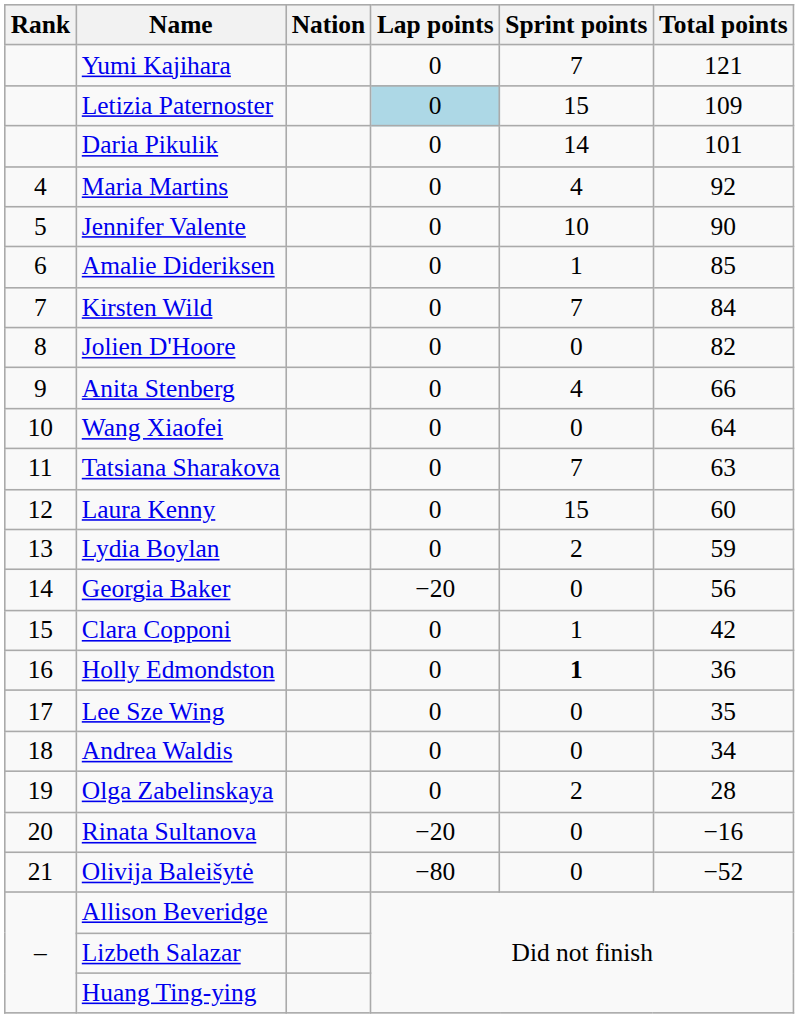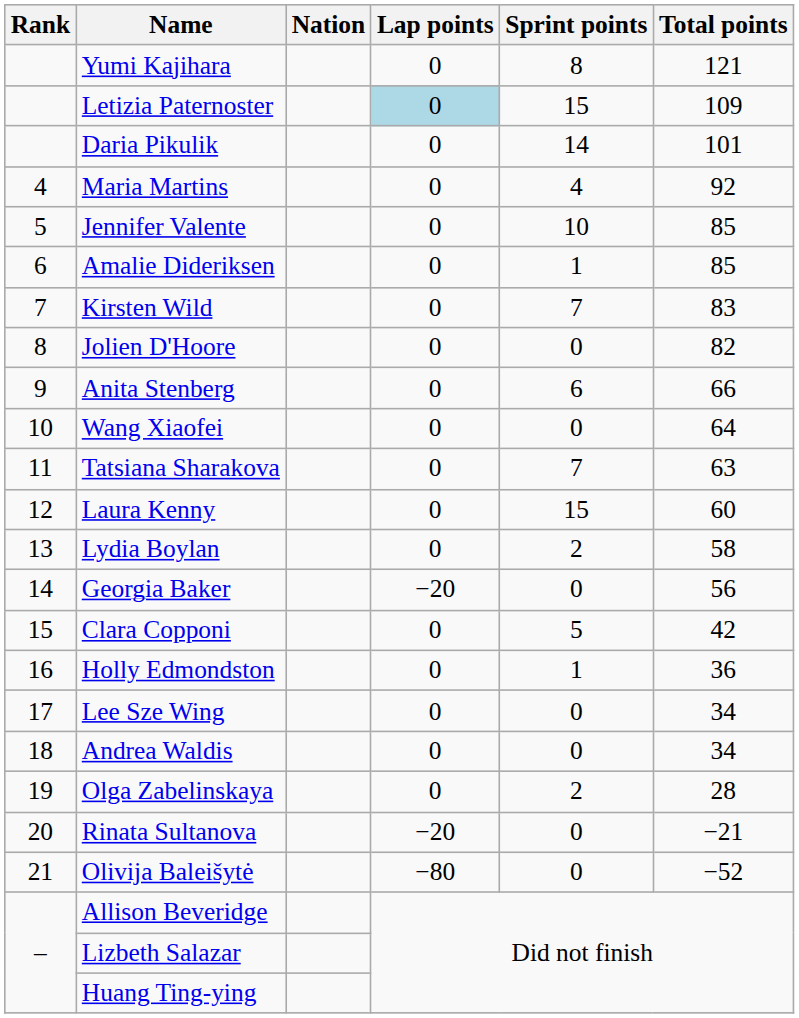Yumi Kajihara | Sprint points: 7 -> 8
Jennifer Valente | Total points: 90 -> 85
Kirsten Wild | Total points: 84 -> 83
Anita Stenberg | Sprint points: 4 -> 6
Lydia Boylan | Total points: 59 -> 58
Clara Copponi | Sprint points: 1 -> 5
Holly Edmondston | Sprint points: bold -> normal
Lee Sze Wing | Total points: 35 -> 34
Rinata Sultanova | Total points: −16 -> −21
